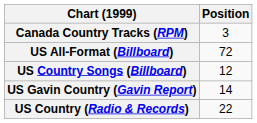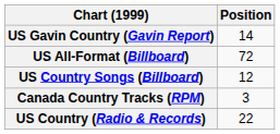rows swapped: Canada Country Tracks (RPM) <-> US Gavin Country (Gavin Report)
